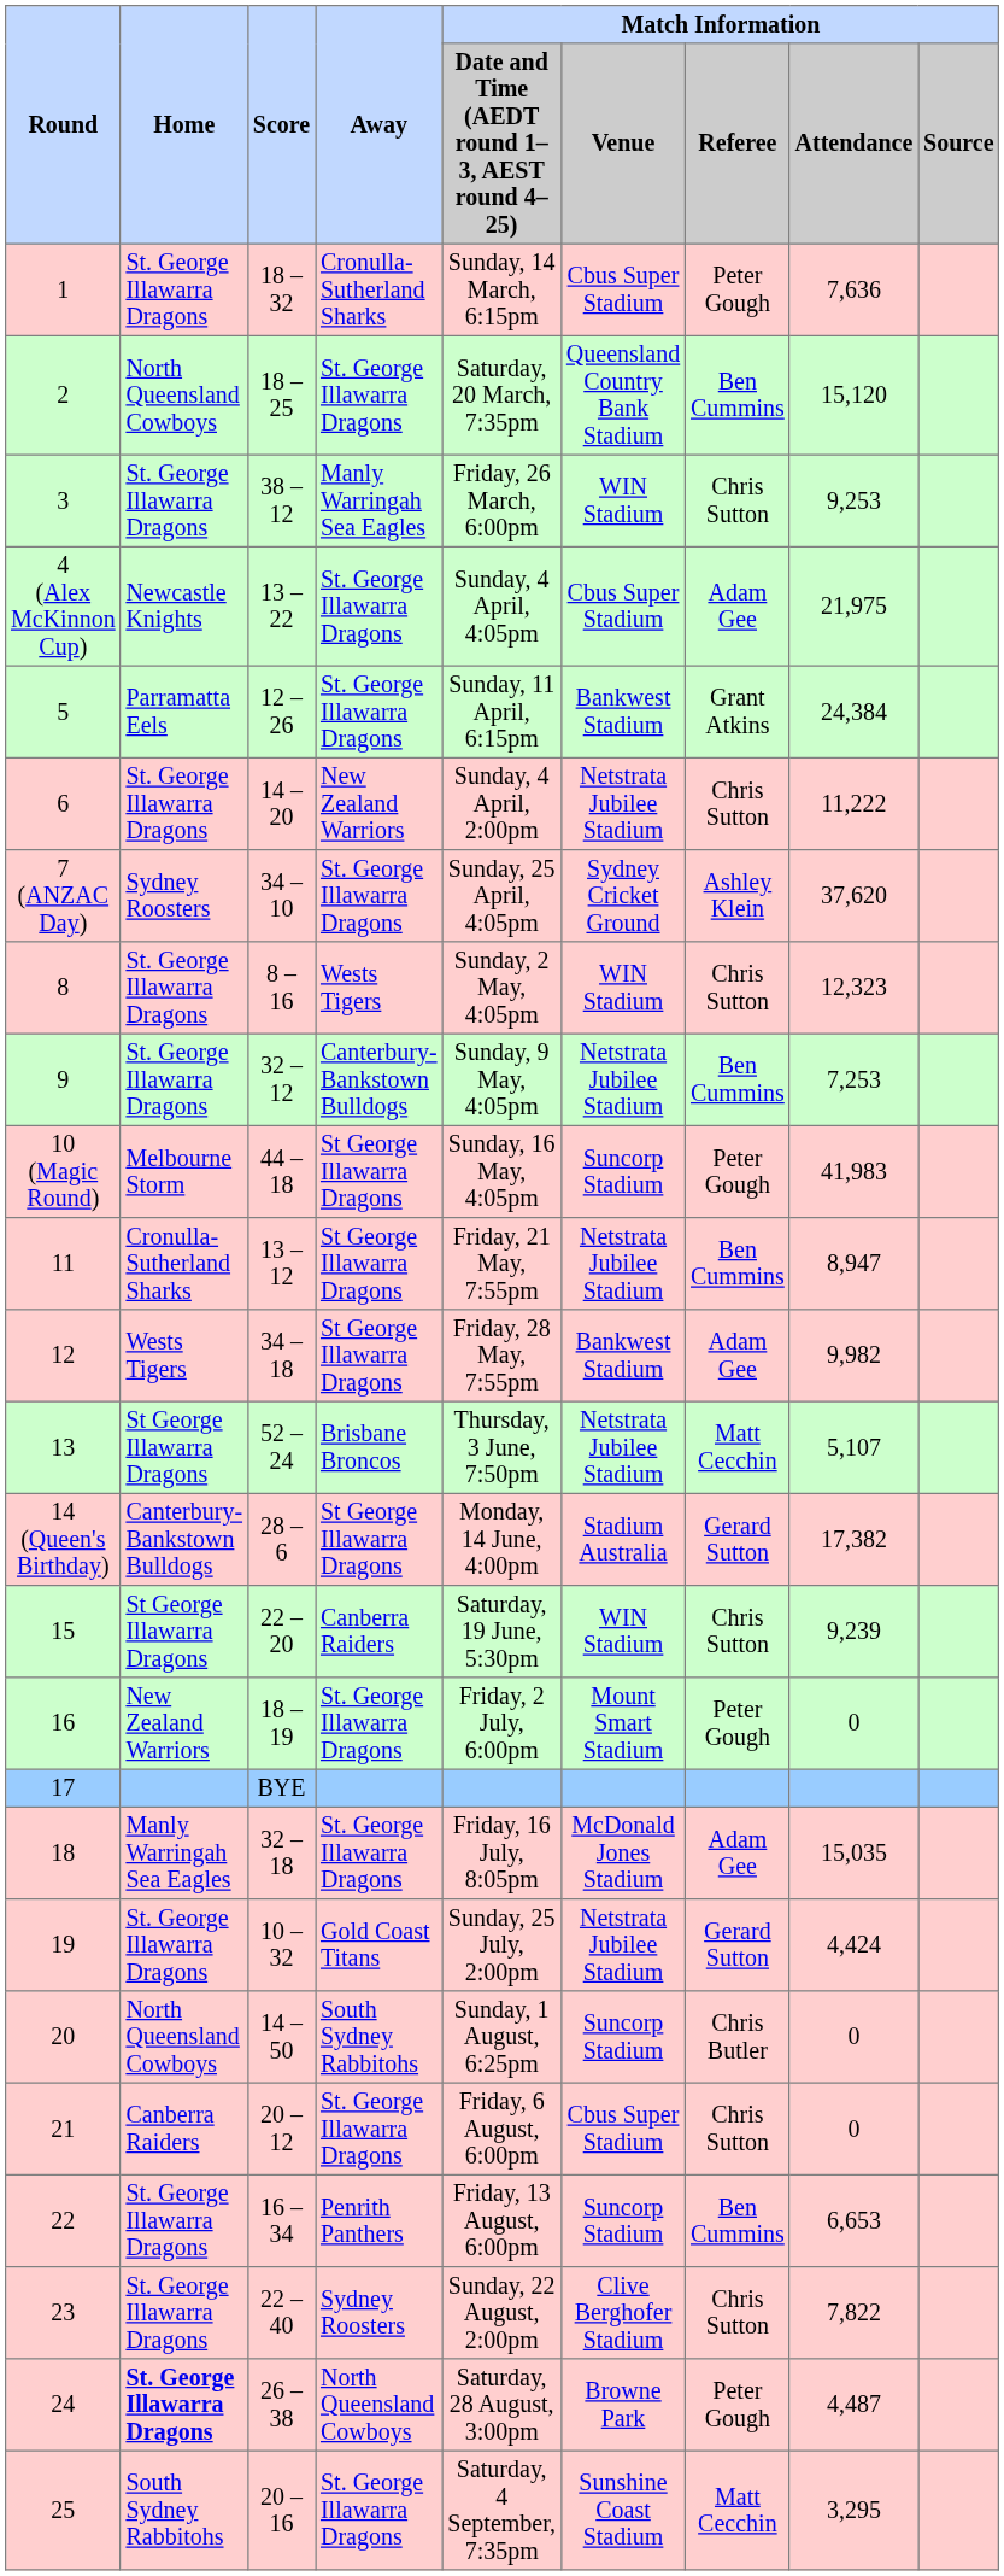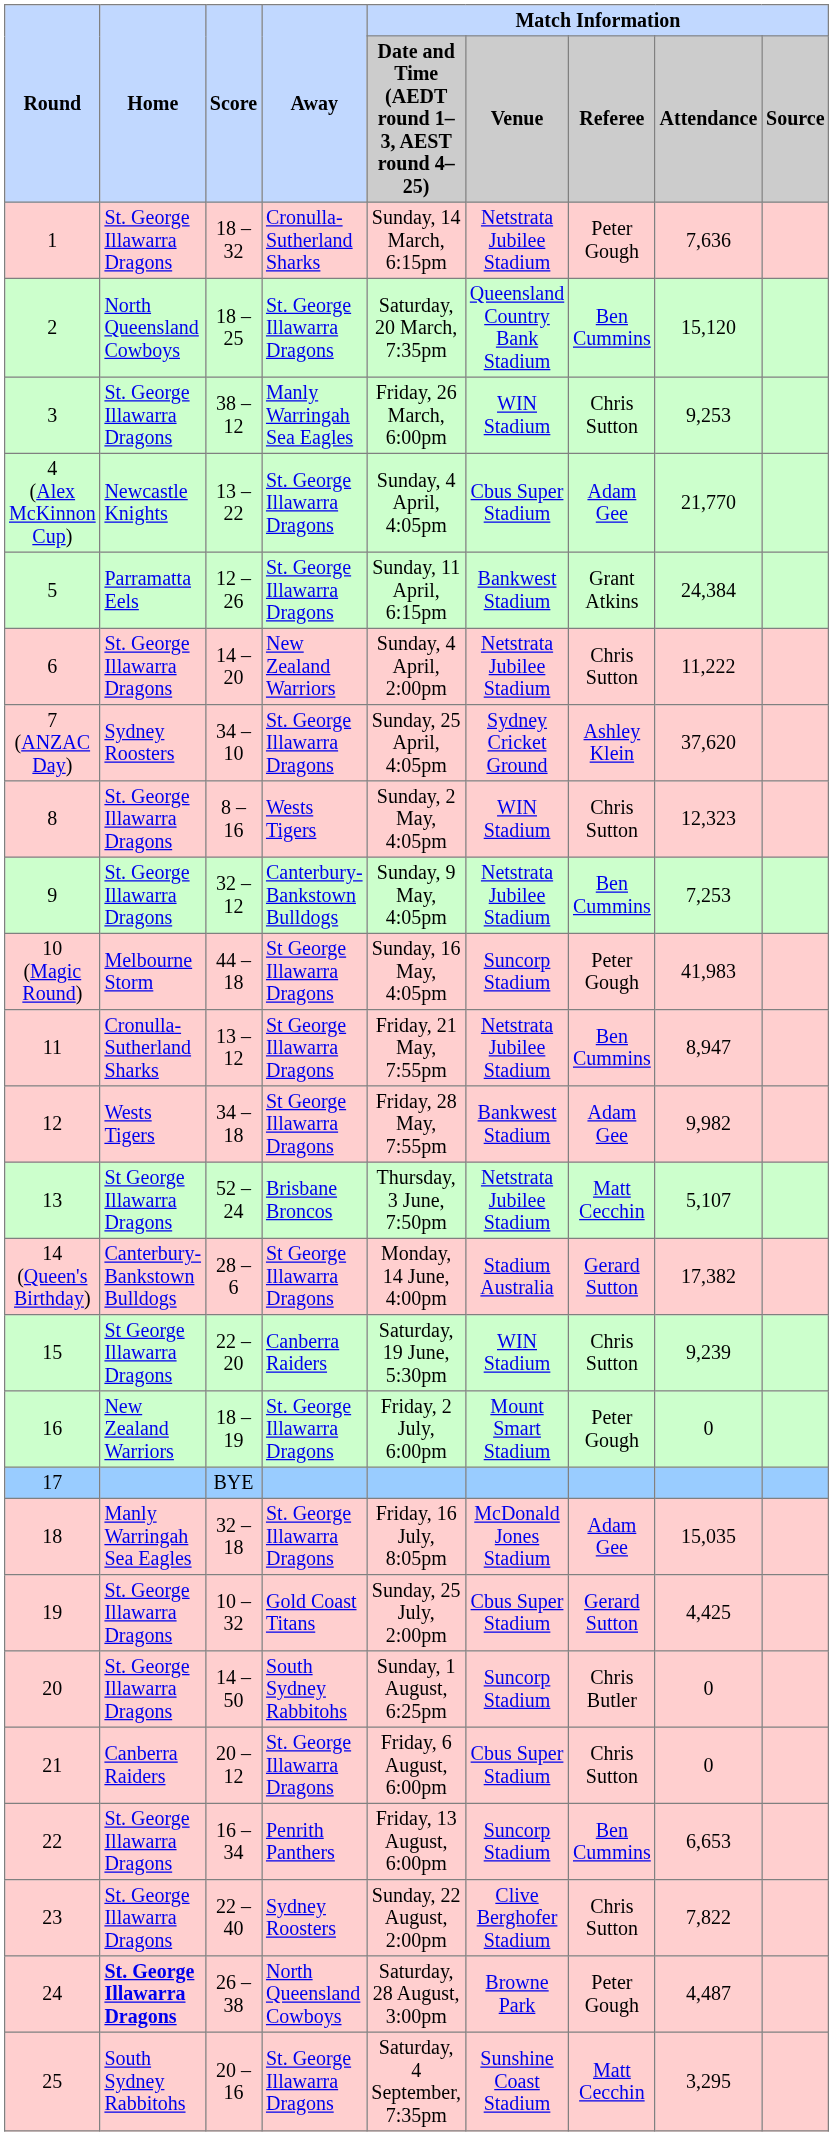1 | column 6: Cbus Super Stadium -> Netstrata Jubilee Stadium
4 (Alex McKinnon Cup) | column 8: 21,975 -> 21,770
19 | column 6: Netstrata Jubilee Stadium -> Cbus Super Stadium
19 | column 8: 4,424 -> 4,425
20 | Home: North Queensland Cowboys -> St. George Illawarra Dragons
